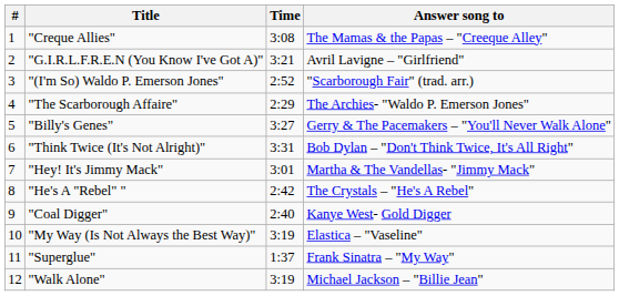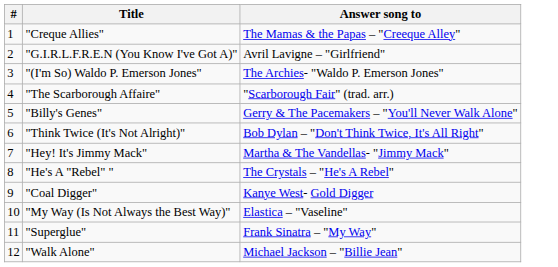- column: Time | 3:08 | 3:21 | 2:52 | 2:29 | 3:27 | 3:31 | 3:01 | 2:42 | 2:40 | 3:19 | 1:37 | 3:19
"(I'm So) Waldo P. Emerson Jones" | Answer song to: "Scarborough Fair" (trad. arr.) -> The Archies- "Waldo P. Emerson Jones"
"The Scarborough Affaire" | Answer song to: The Archies- "Waldo P. Emerson Jones" -> "Scarborough Fair" (trad. arr.)
